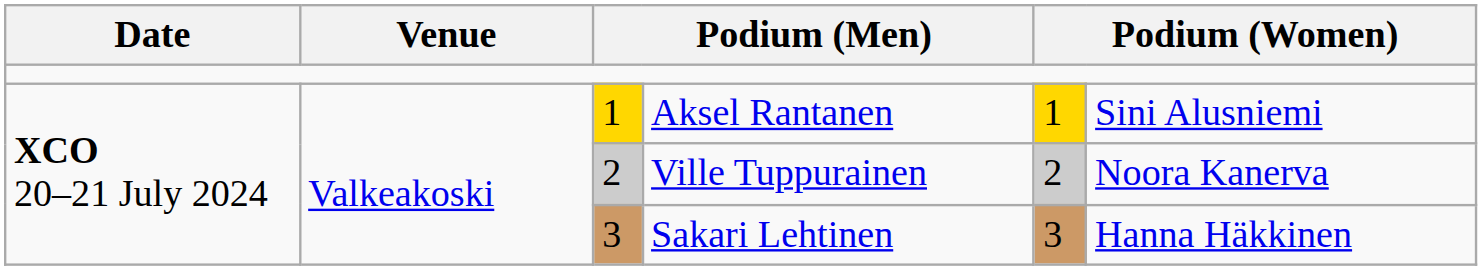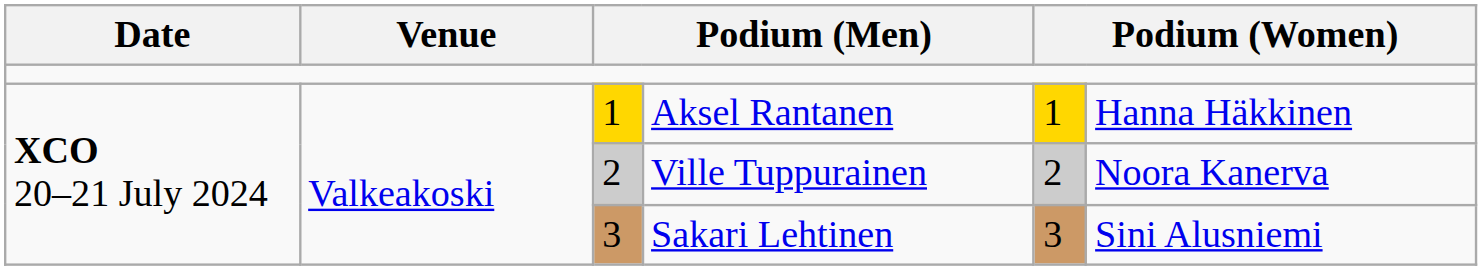Aksel Rantanen | column 6: Sini Alusniemi -> Hanna Häkkinen
Sakari Lehtinen | column 6: Hanna Häkkinen -> Sini Alusniemi
